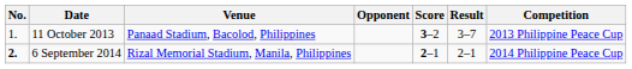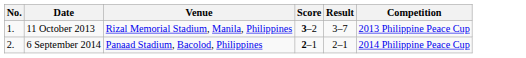- column: Opponent
11 October 2013 | Venue: Panaad Stadium, Bacolod, Philippines -> Rizal Memorial Stadium, Manila, Philippines
6 September 2014 | No.: bold -> normal
6 September 2014 | Venue: Rizal Memorial Stadium, Manila, Philippines -> Panaad Stadium, Bacolod, Philippines
